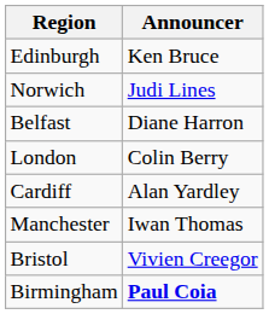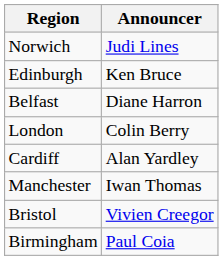rows swapped: Edinburgh <-> Norwich
Birmingham | Announcer: bold -> normal
